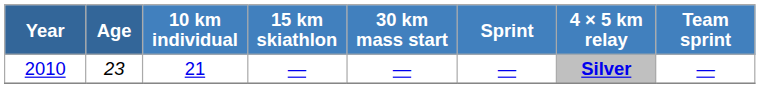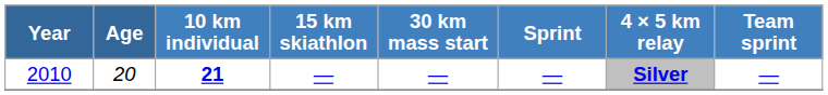2010 | Age: 23 -> 20
2010 | 10 km individual: normal -> bold
